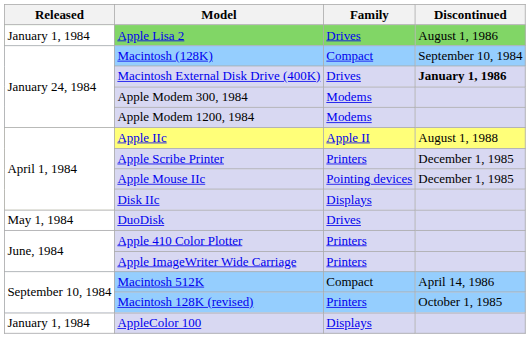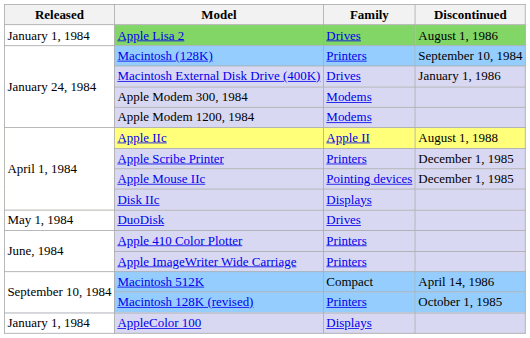Macintosh (128K) | Family: Compact -> Printers
Macintosh External Disk Drive (400K) | Discontinued: bold -> normal
